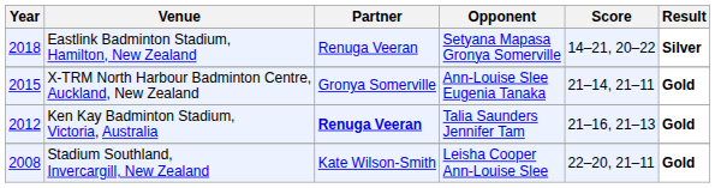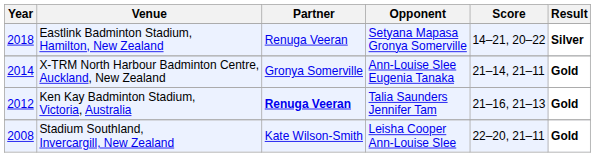X-TRM North Harbour Badminton Centre, Auckland, New Zealand | Year: 2015 -> 2014
